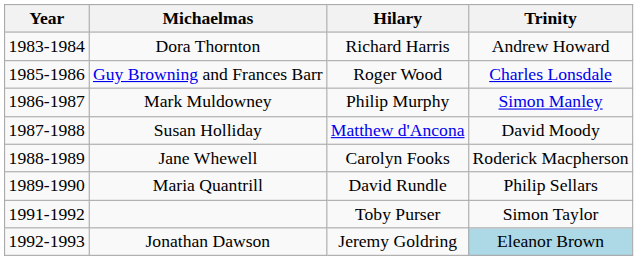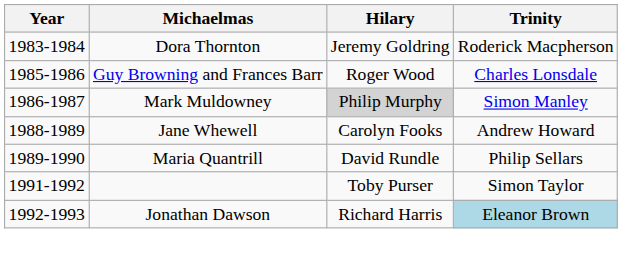Dora Thornton | Hilary: Richard Harris -> Jeremy Goldring
Dora Thornton | Trinity: Andrew Howard -> Roderick Macpherson
Mark Muldowney | Hilary: no background -> lightgrey background
- row: 1987-1988 | Susan Holliday | Matthew d'Ancona | David Moody
Jane Whewell | Trinity: Roderick Macpherson -> Andrew Howard
Jonathan Dawson | Hilary: Jeremy Goldring -> Richard Harris
